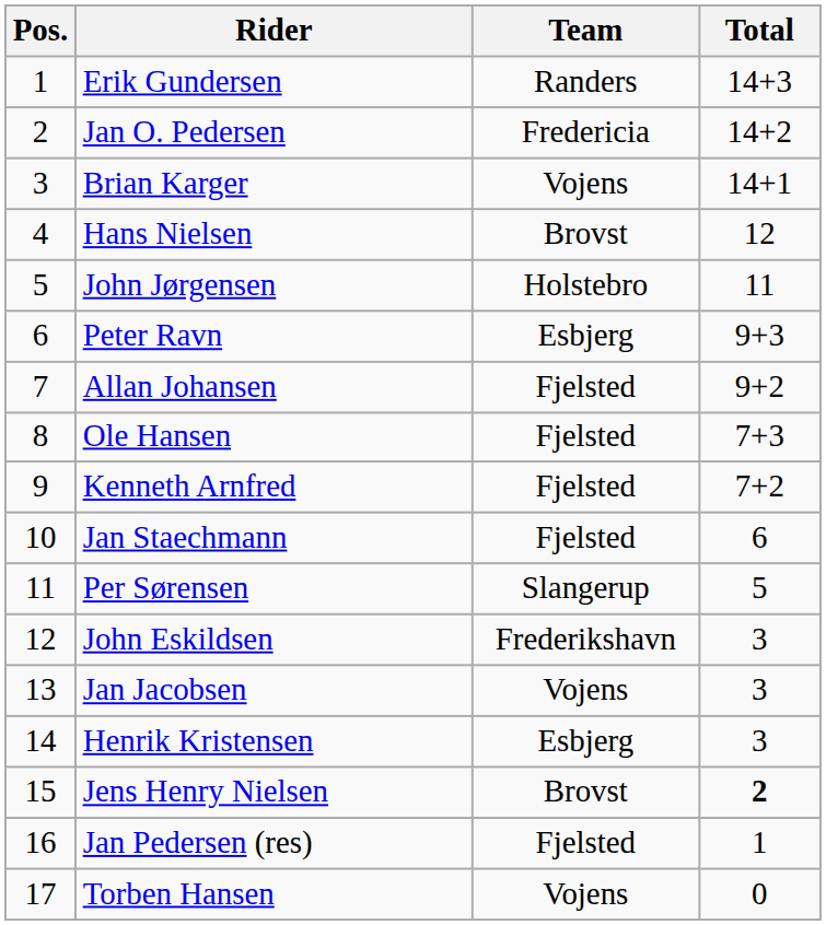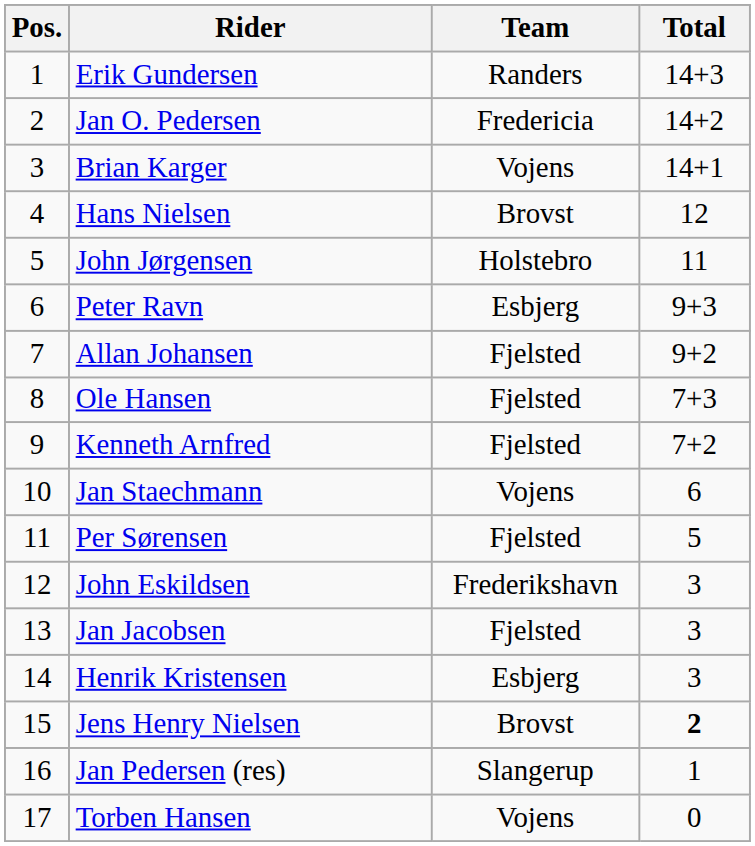Jan Staechmann | Team: Fjelsted -> Vojens
Per Sørensen | Team: Slangerup -> Fjelsted
Jan Jacobsen | Team: Vojens -> Fjelsted
Jan Pedersen (res) | Team: Fjelsted -> Slangerup
